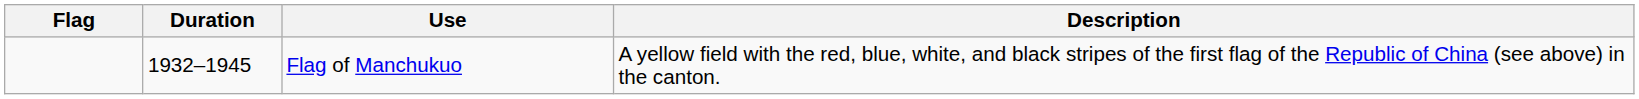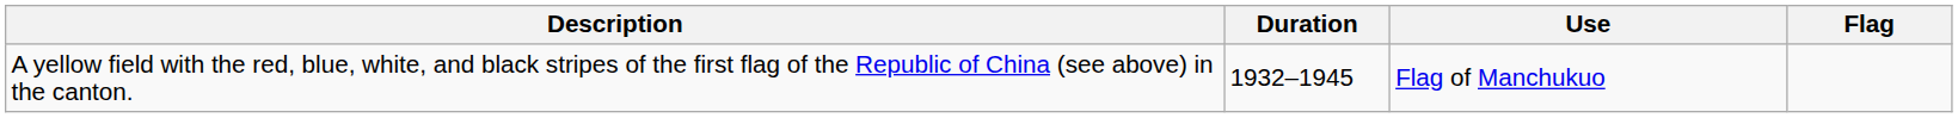columns swapped: Flag <-> Description
